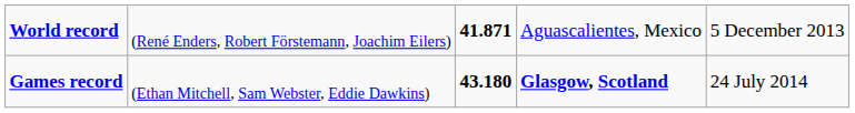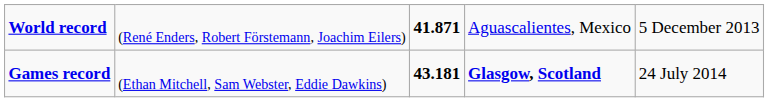Games record | column 3: 43.180 -> 43.181
